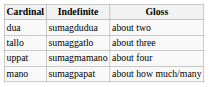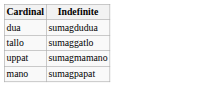- column: Gloss | about two | about three | about four | about how much/many
